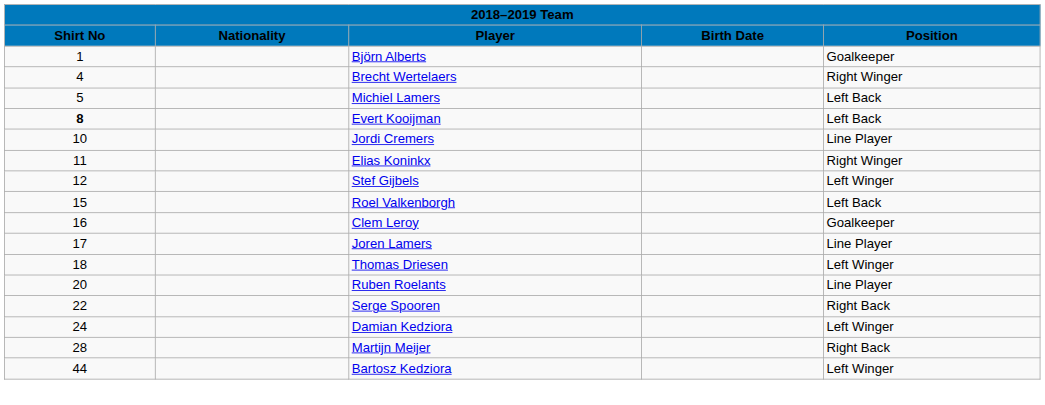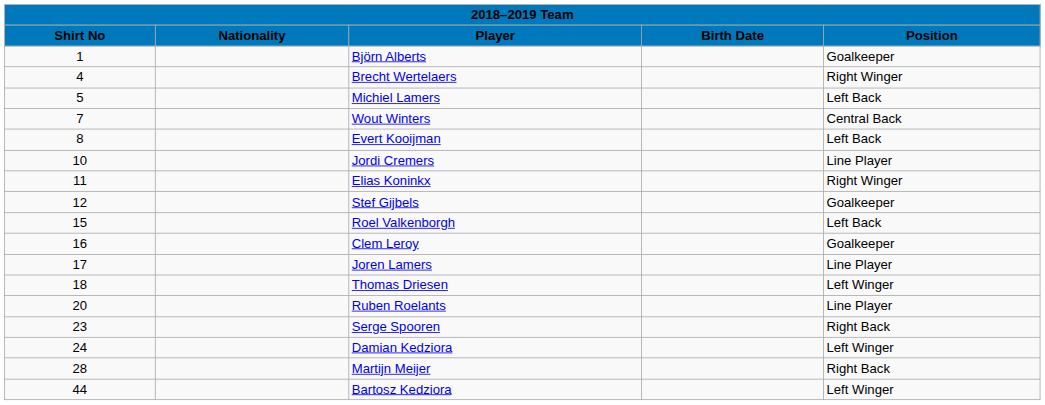+ row: 7 | Wout Winters | Central Back
Evert Kooijman | Shirt No: bold -> normal
Stef Gijbels | Position: Left Winger -> Goalkeeper
Serge Spooren | Shirt No: 22 -> 23
